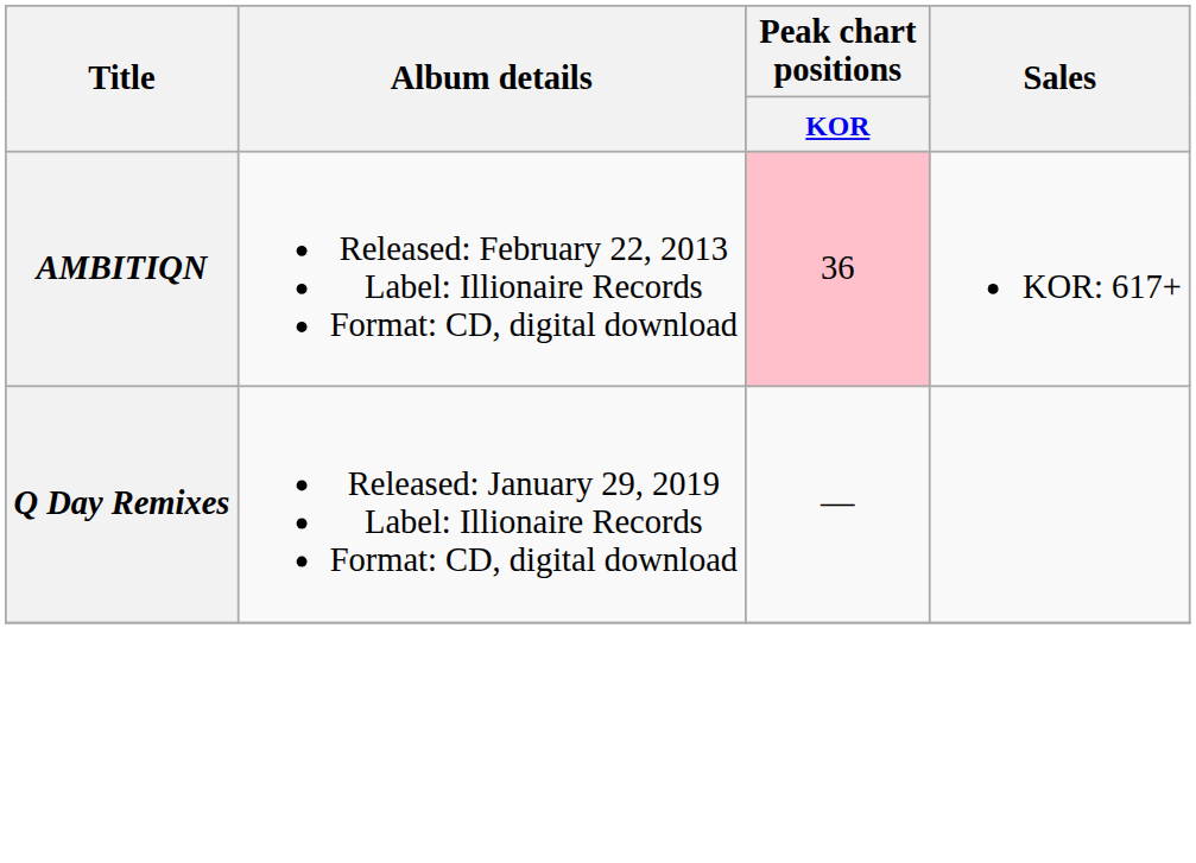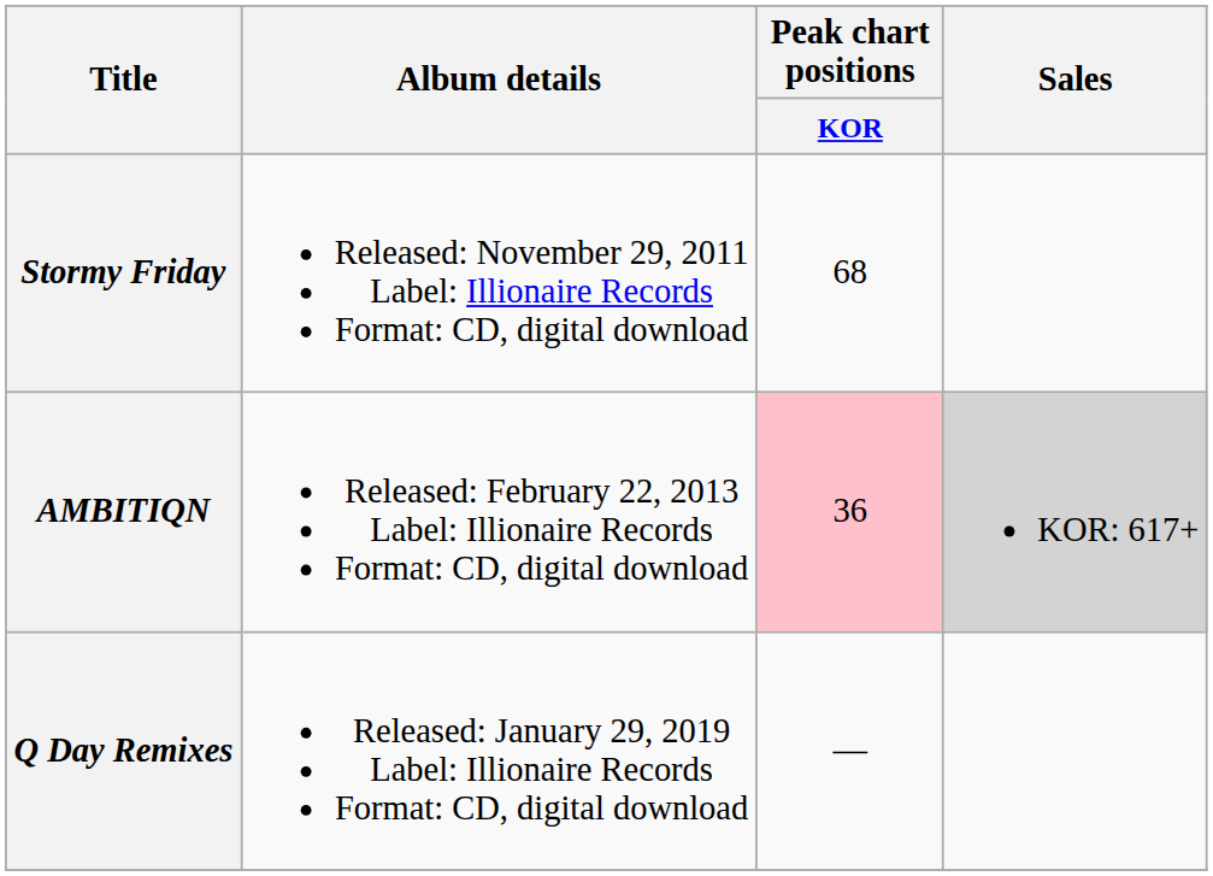+ row: Stormy Friday | Released: November 29, 2011 Label: Illionaire Records Format: CD, digital download | 68
AMBITIQN | Sales: no background -> lightgrey background
